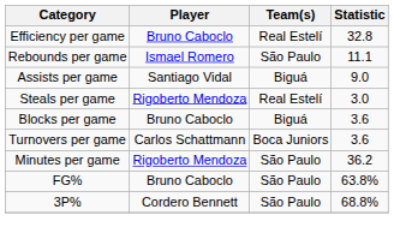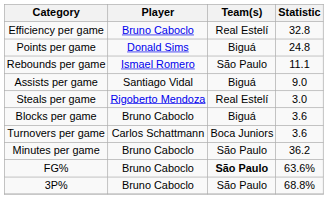+ row: Points per game | Donald Sims | Biguá | 24.8
Minutes per game | Player: Rigoberto Mendoza -> Bruno Caboclo
FG% | Team(s): normal -> bold
FG% | Statistic: 63.8% -> 63.6%
3P% | Player: Cordero Bennett -> Bruno Caboclo
